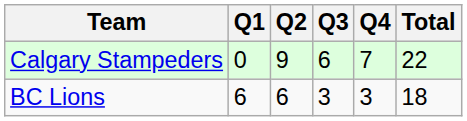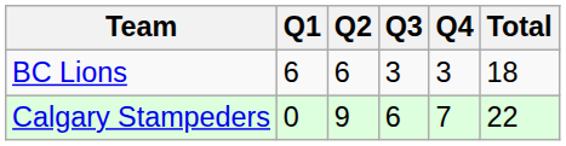rows swapped: BC Lions <-> Calgary Stampeders
